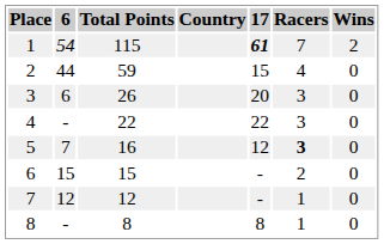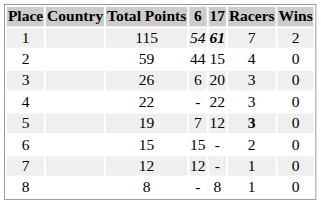columns swapped: Country <-> 6
5 | Total Points: 16 -> 19
